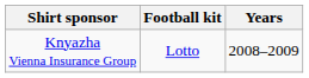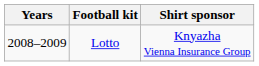columns swapped: Years <-> Shirt sponsor
